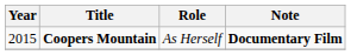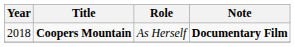Coopers Mountain | Year: 2015 -> 2018
